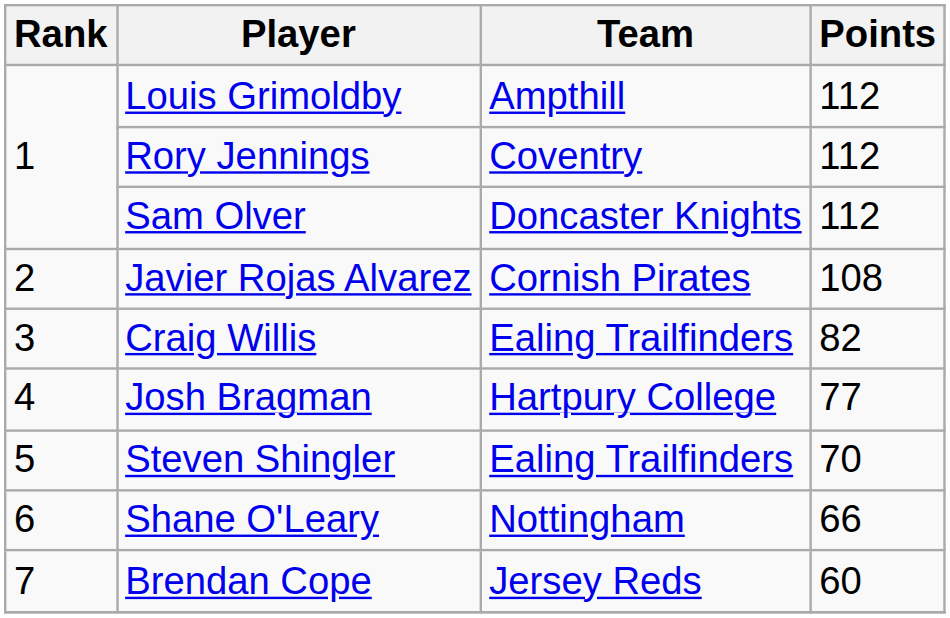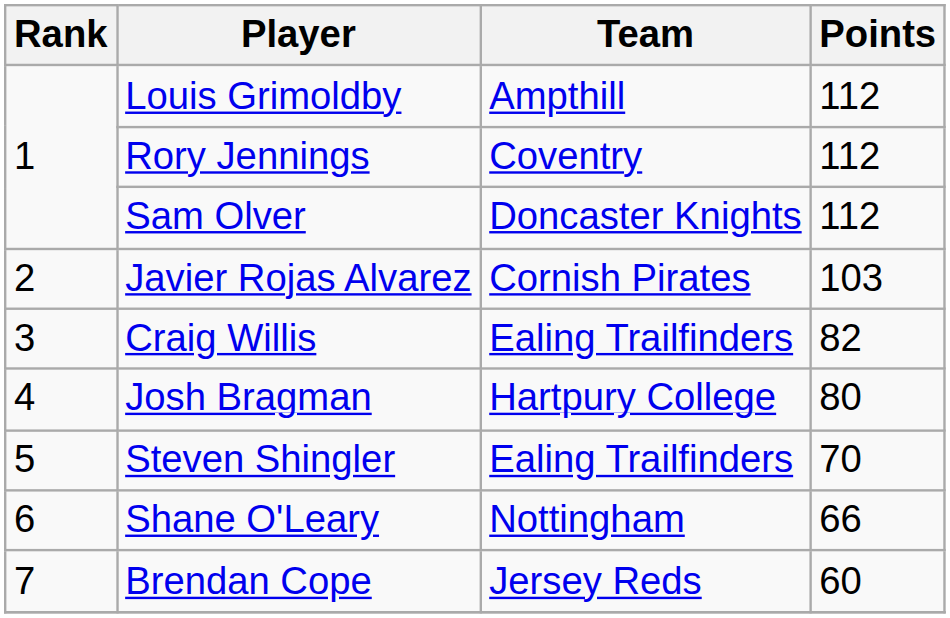Javier Rojas Alvarez | Points: 108 -> 103
Josh Bragman | Points: 77 -> 80
